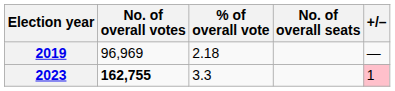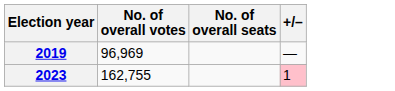- column: % of overall vote | 2.18 | 3.3
2023 | No. of overall votes: bold -> normal
